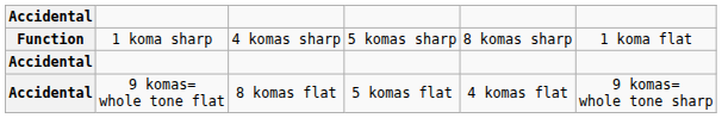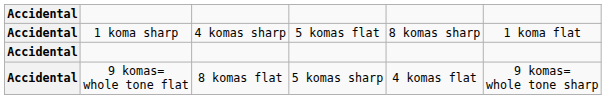1 koma sharp | Accidental: Function -> Accidental
1 koma sharp | column 4: 5 komas sharp -> 5 komas flat
9 komas= whole tone flat | column 4: 5 komas flat -> 5 komas sharp
